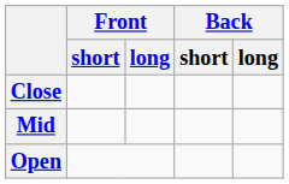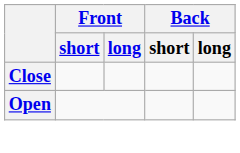- row: Mid
